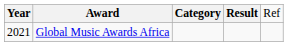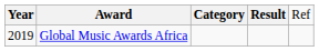Global Music Awards Africa | column 1: 2021 -> 2019
